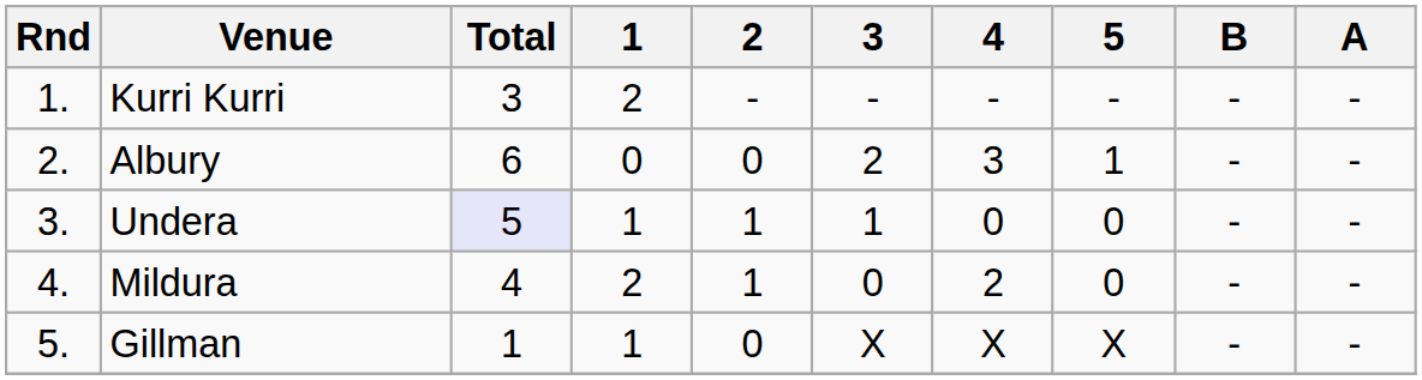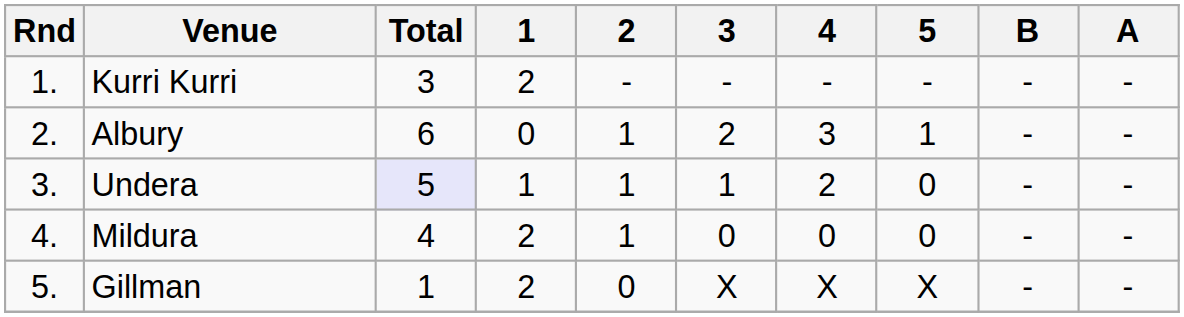Albury | 2: 0 -> 1
Undera | 4: 0 -> 2
Mildura | 4: 2 -> 0
Gillman | 1: 1 -> 2
